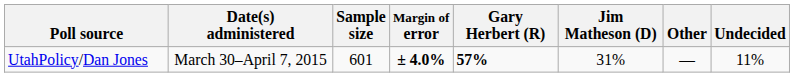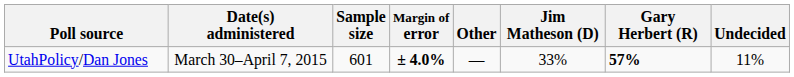columns swapped: Gary Herbert (R) <-> Other
UtahPolicy/Dan Jones | Jim Matheson (D): 31% -> 33%
